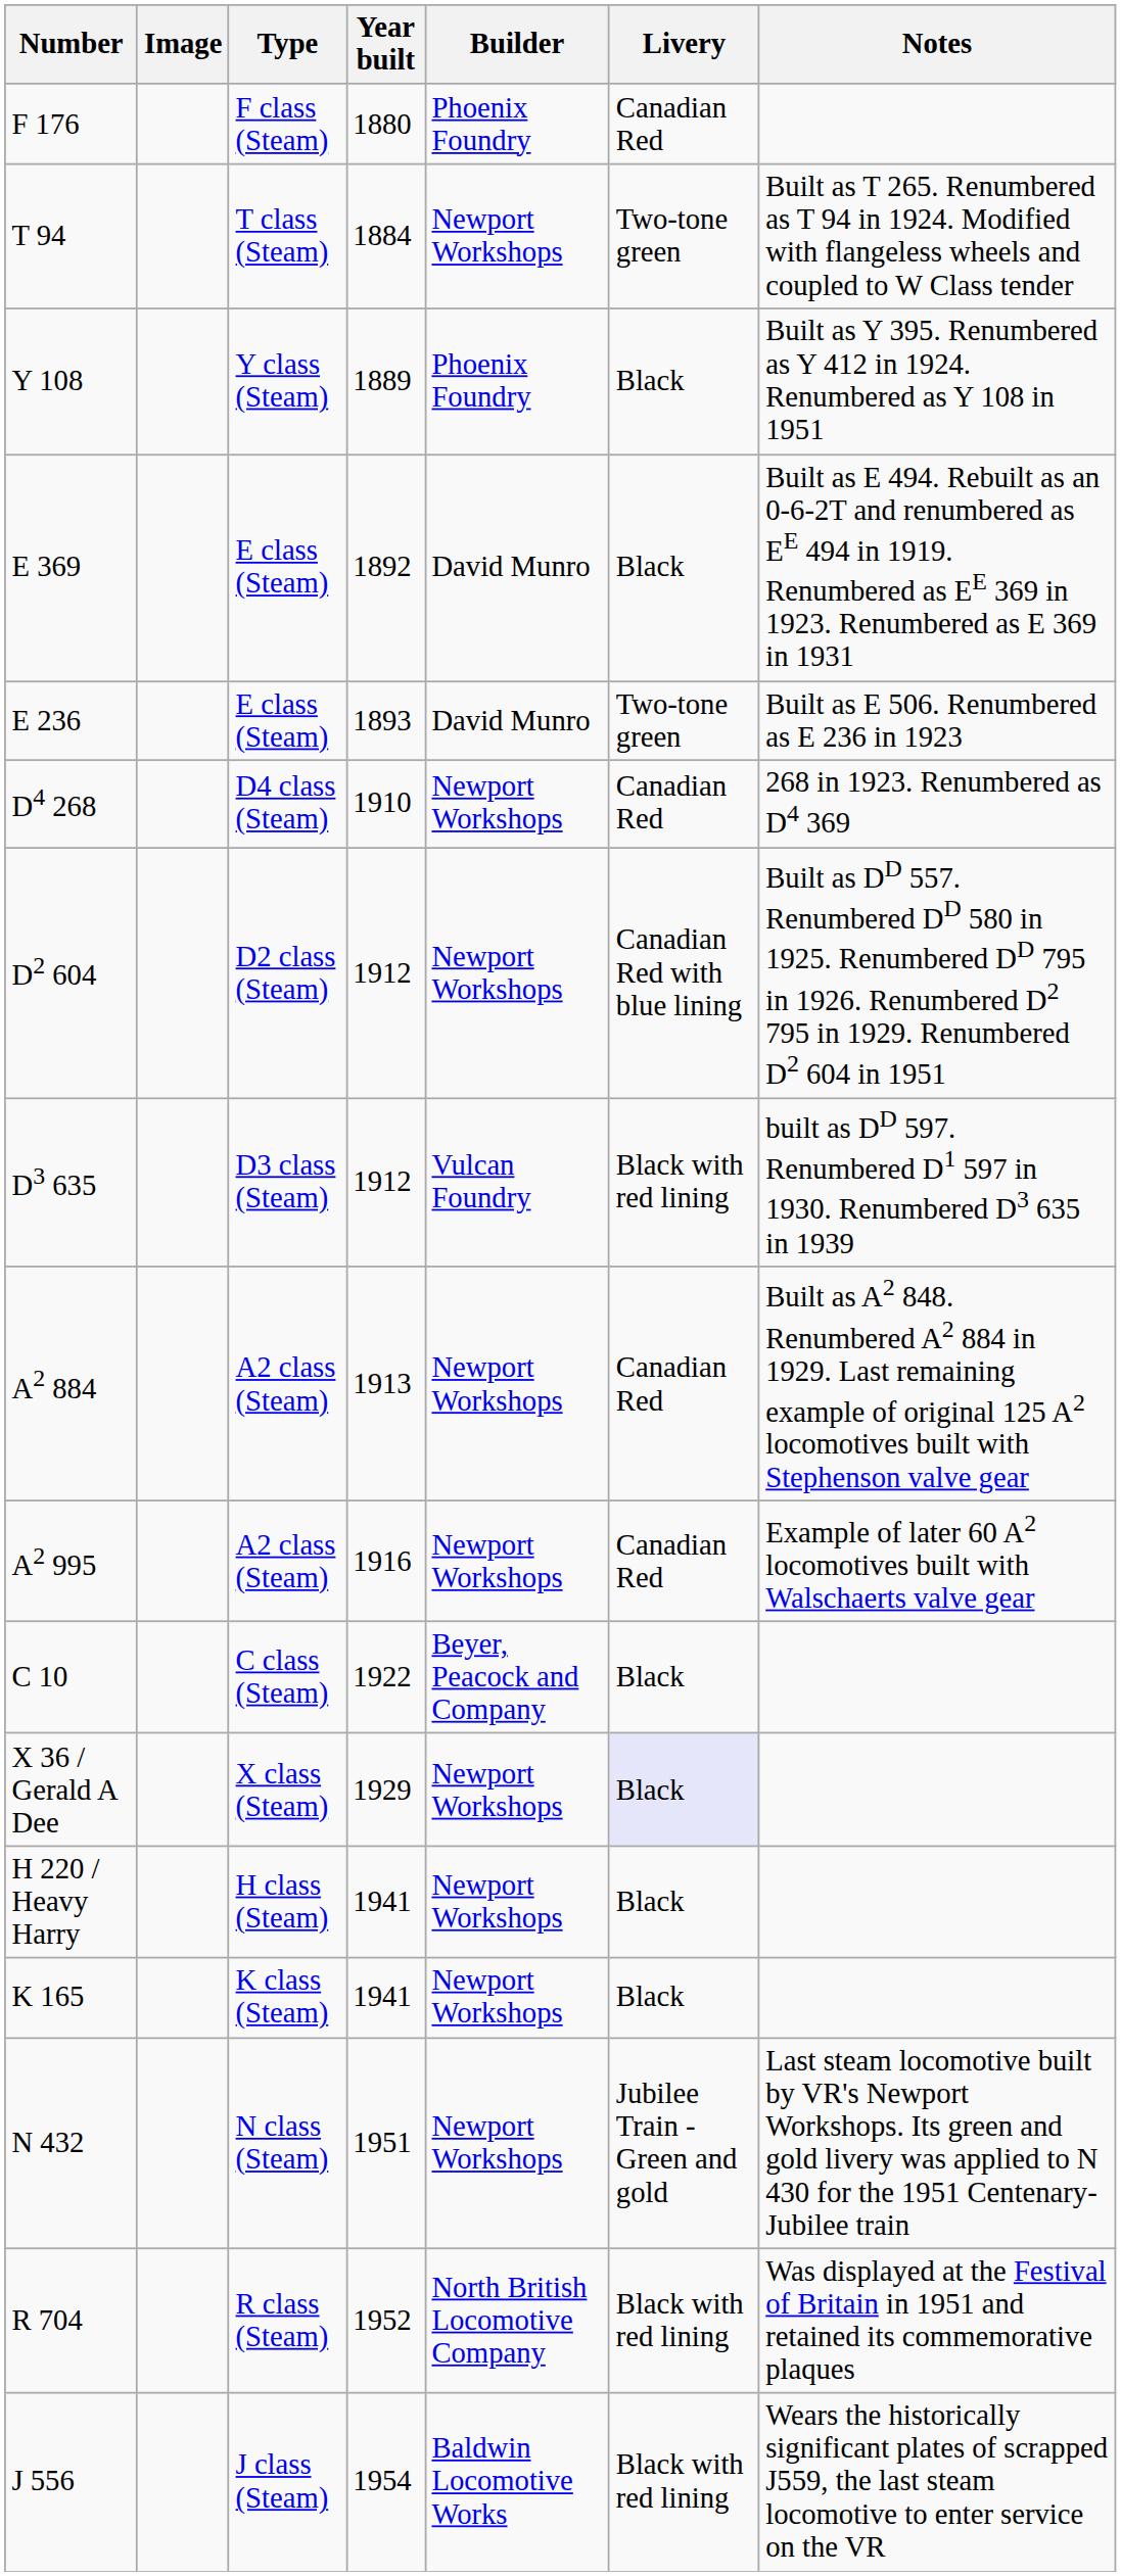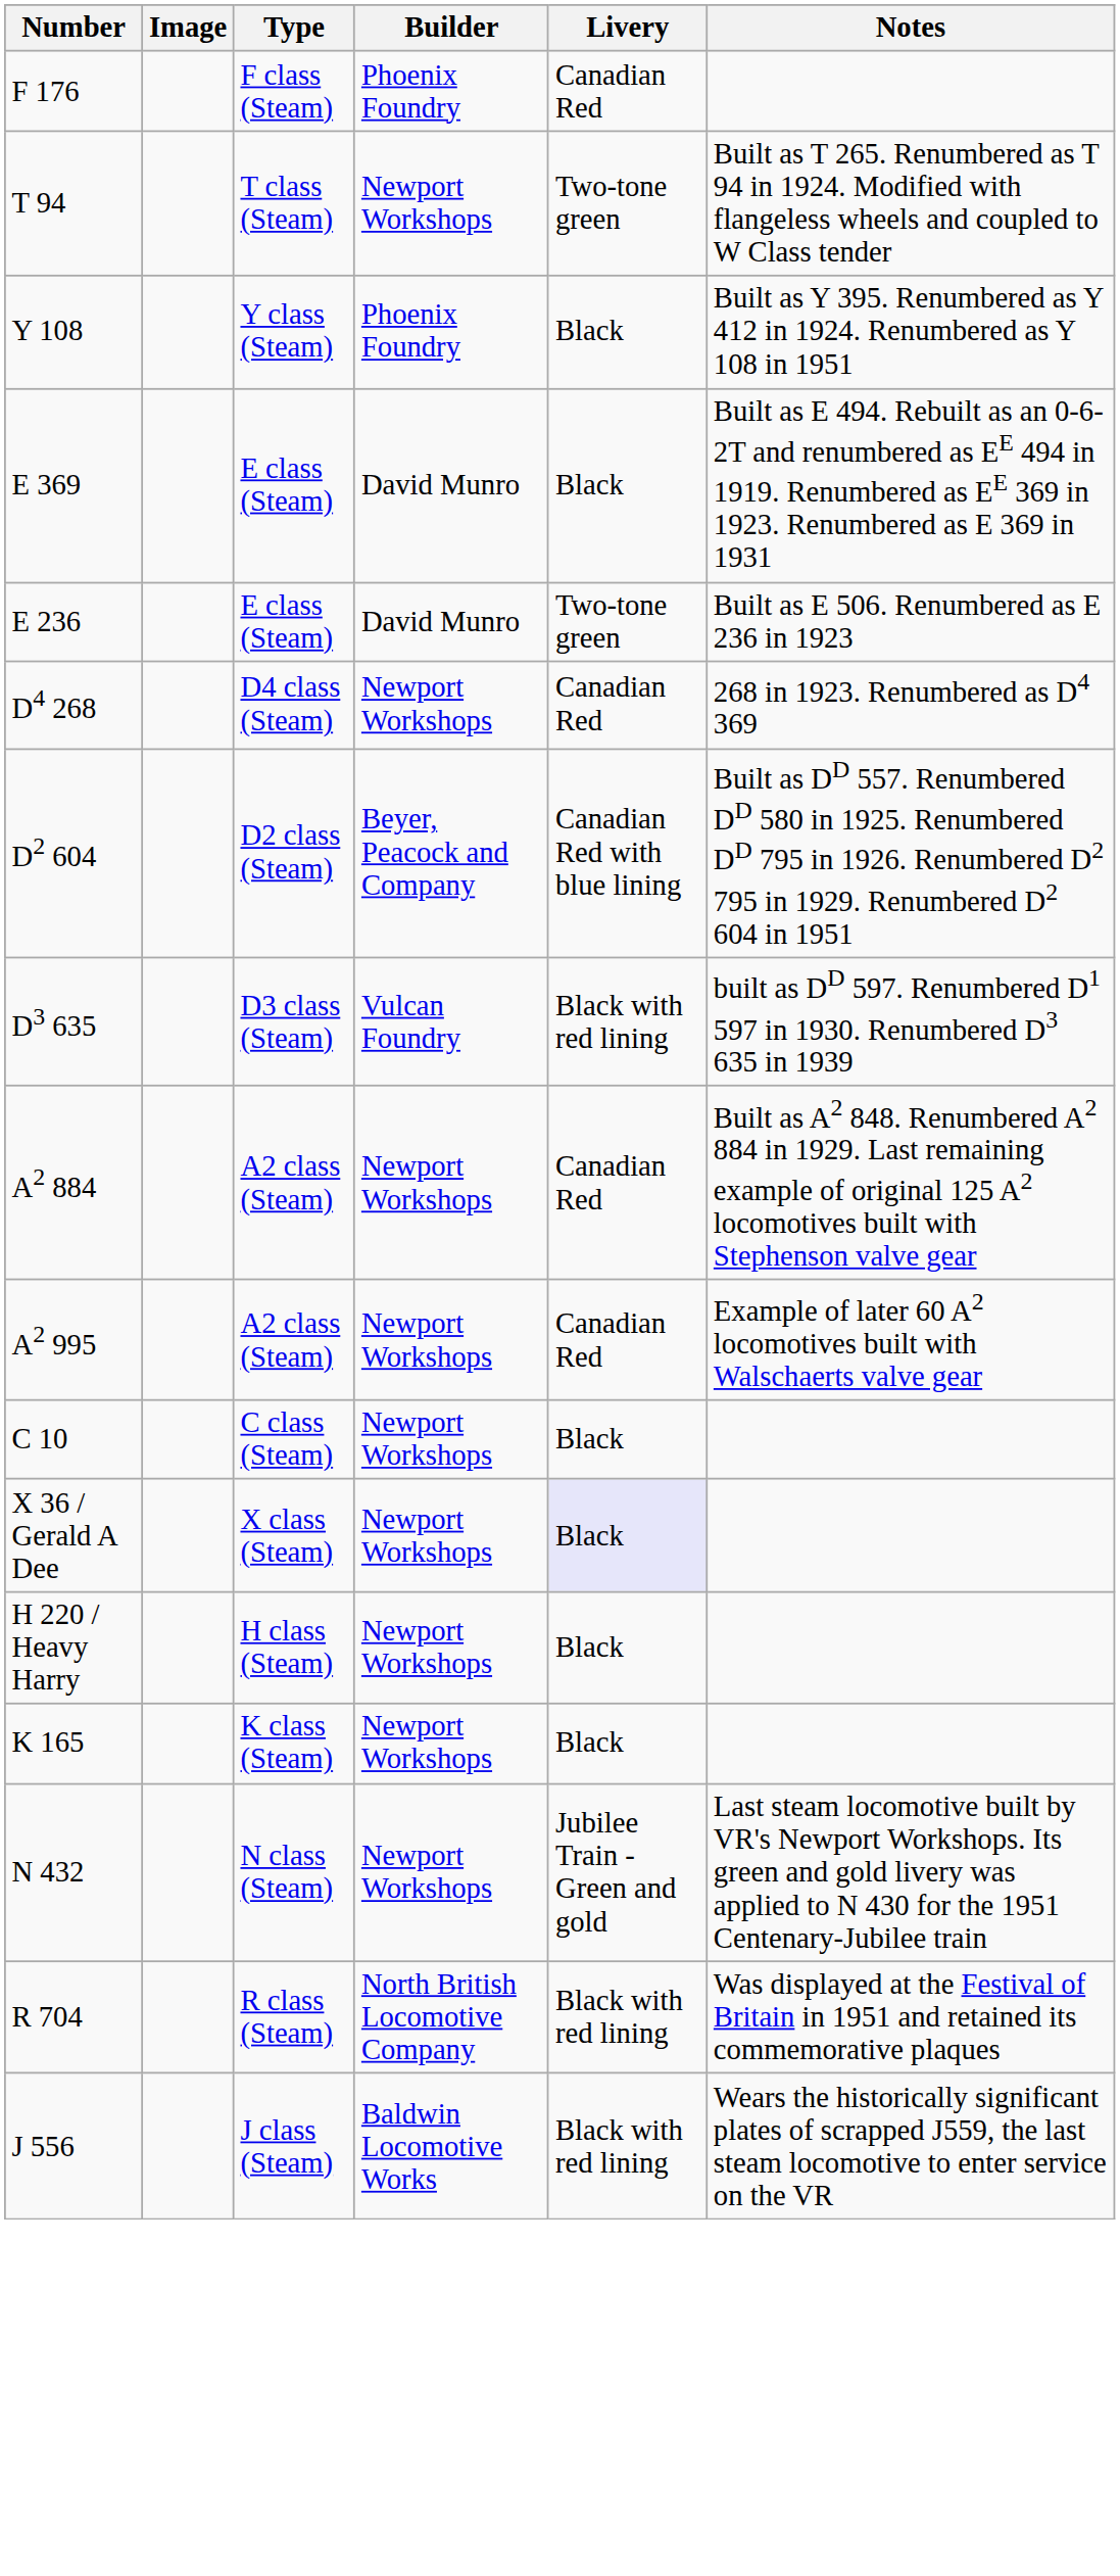- column: Year built | 1880 | 1884 | 1889 | 1892 | 1893 | 1910 | 1912 | 1912 | 1913 | 1916 | 1922 | 1929 | 1941 | 1941 | 1951 | 1952 | 1954
D2 604 | Builder: Newport Workshops -> Beyer, Peacock and Company
C 10 | Builder: Beyer, Peacock and Company -> Newport Workshops
